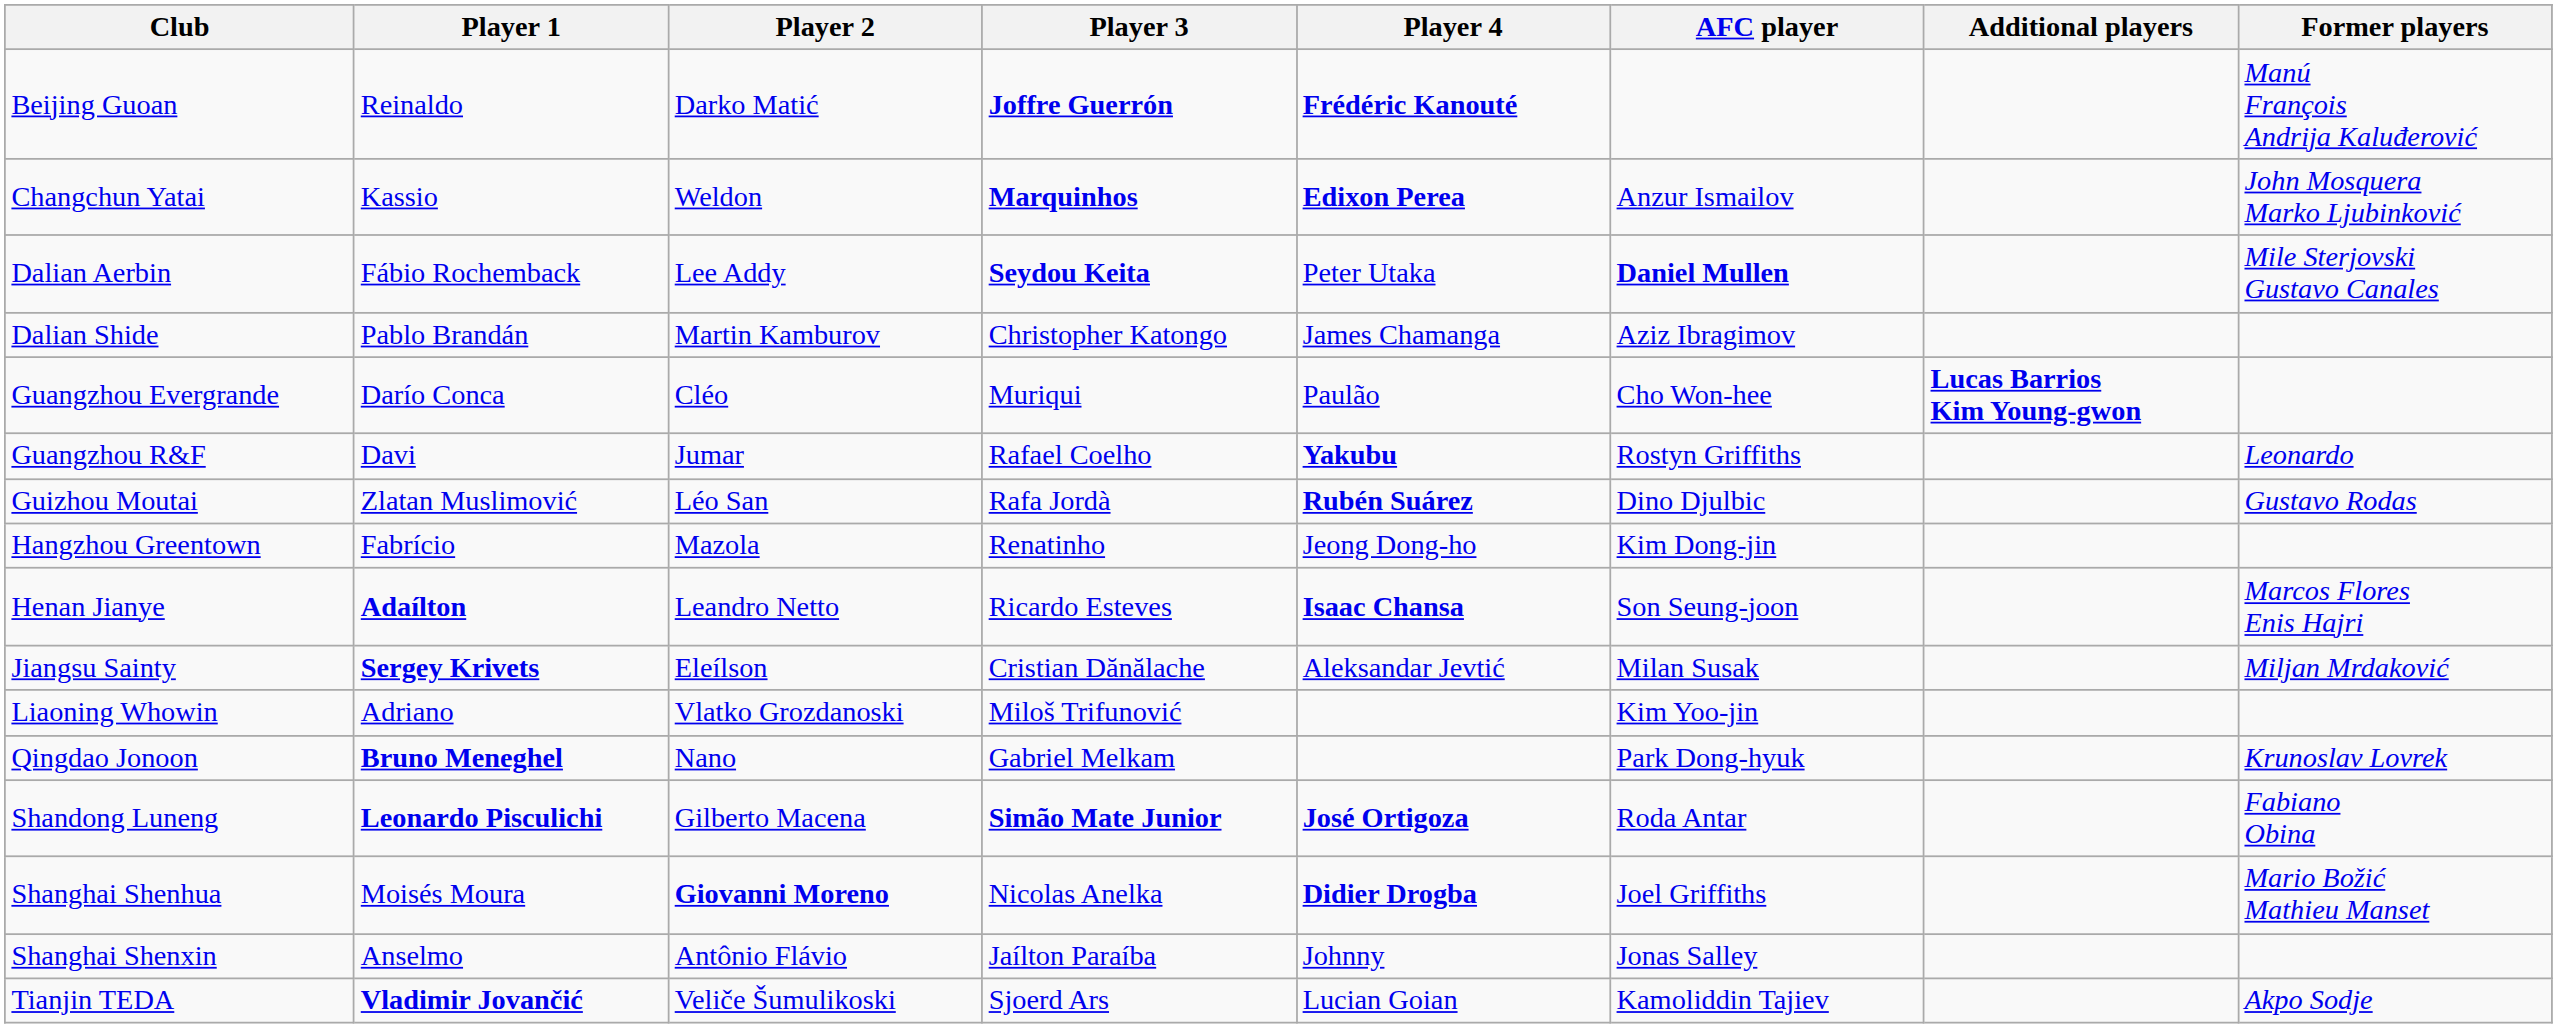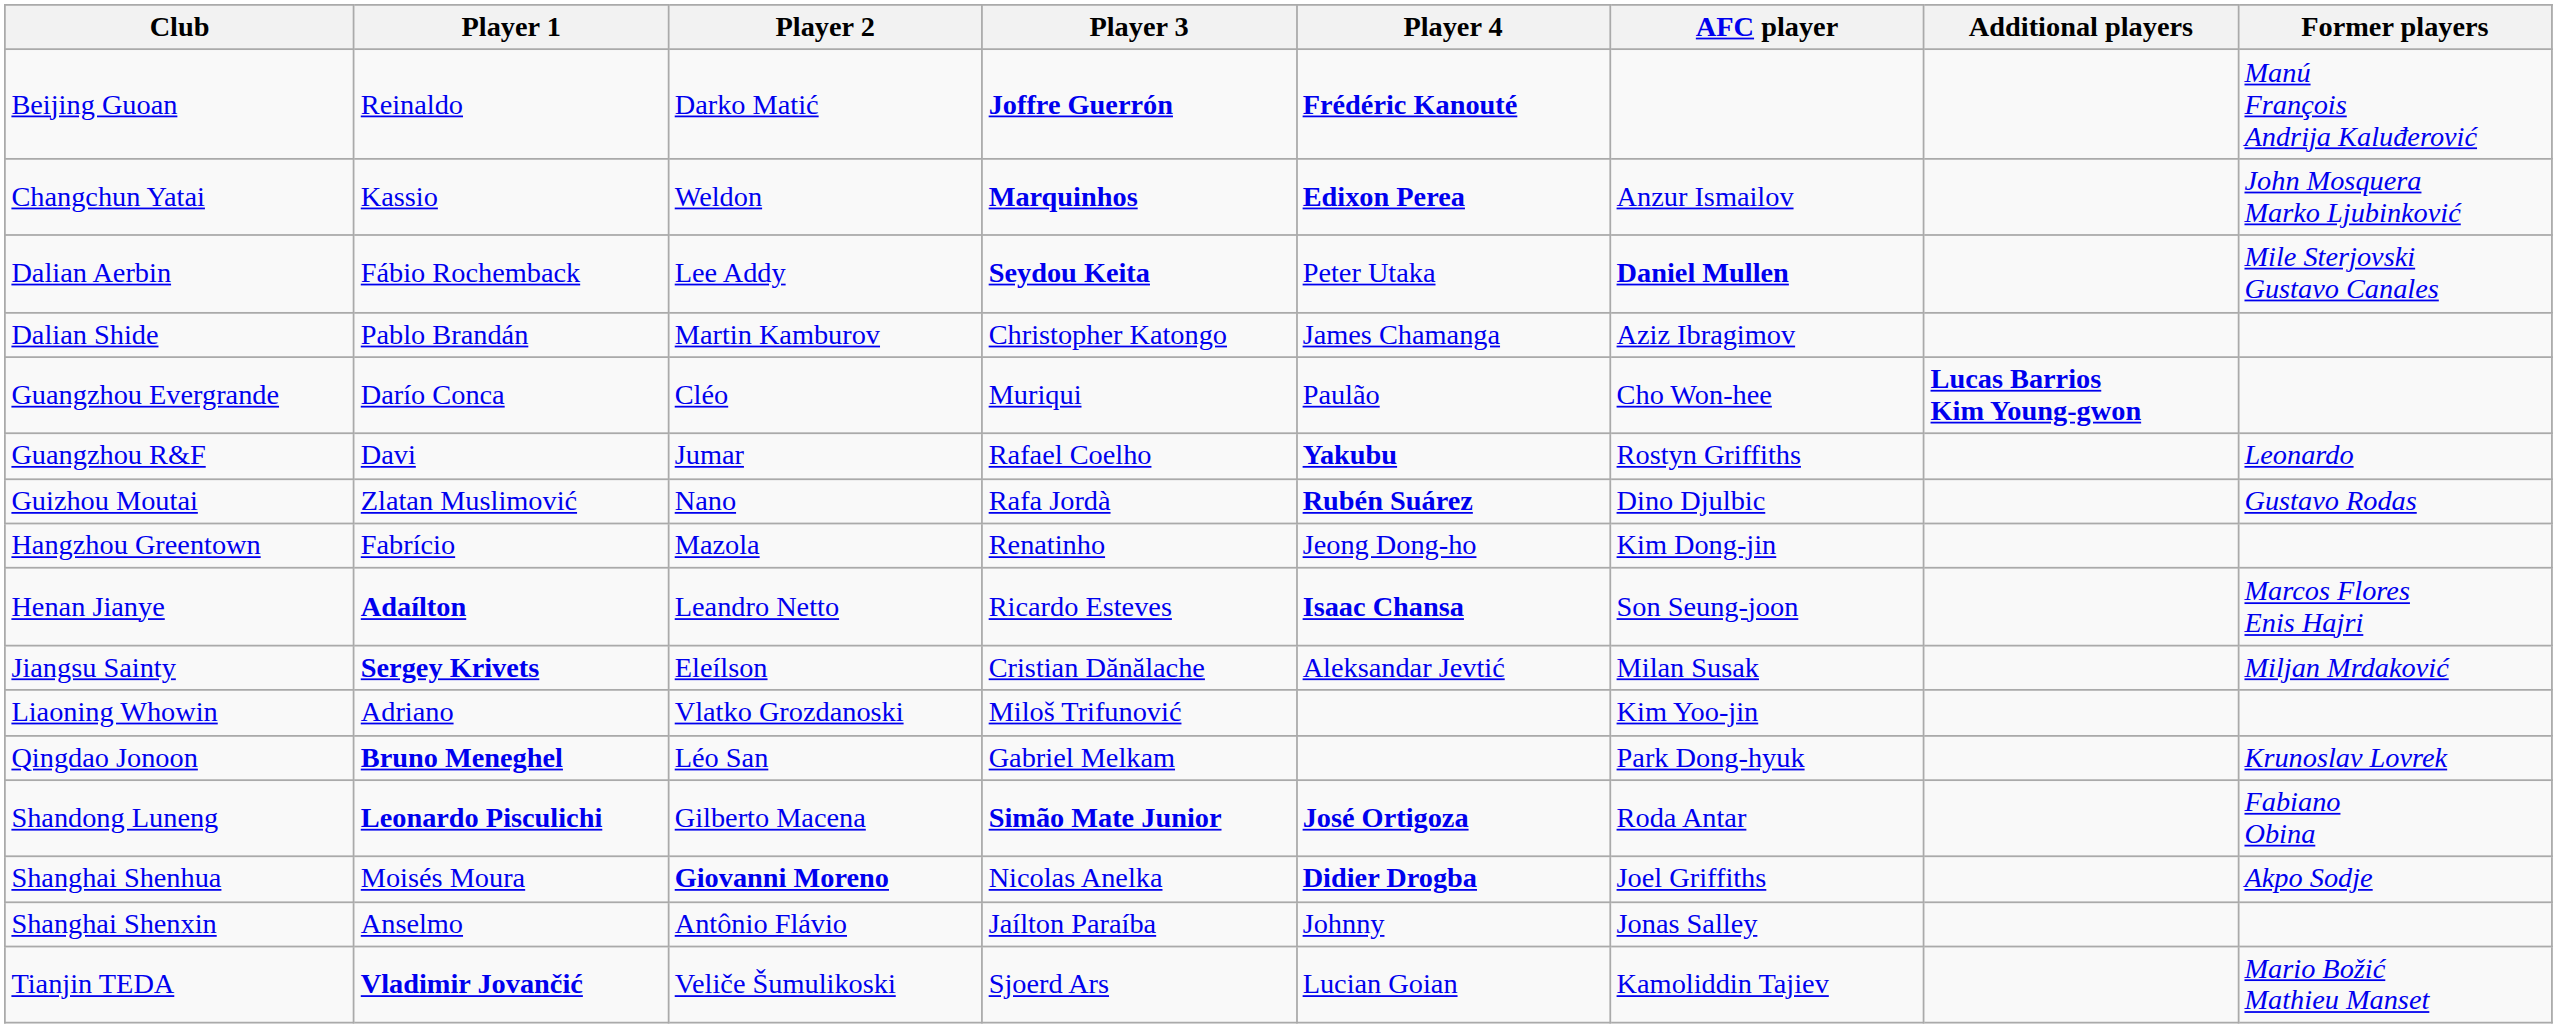Guizhou Moutai | Player 2: Léo San -> Nano
Qingdao Jonoon | Player 2: Nano -> Léo San
Shanghai Shenhua | Former players: Mario Božić Mathieu Manset -> Akpo Sodje
Tianjin TEDA | Former players: Akpo Sodje -> Mario Božić Mathieu Manset
